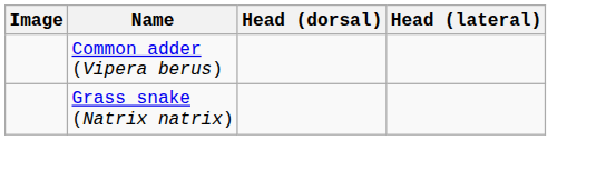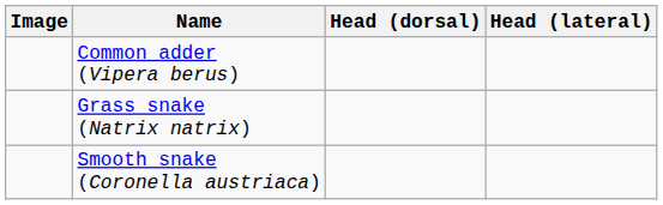+ row: Smooth snake (Coronella austriaca)
